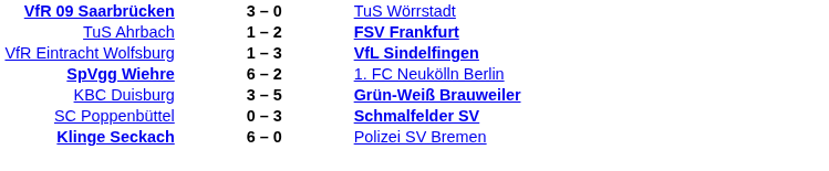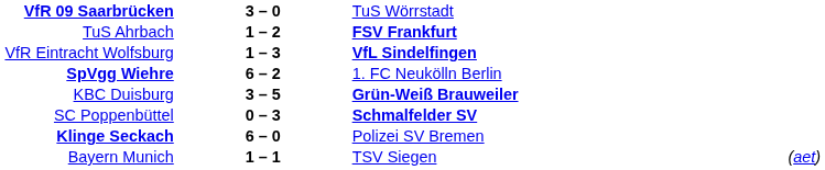+ row: Bayern Munich | 1 – 1 | TSV Siegen | (aet)
